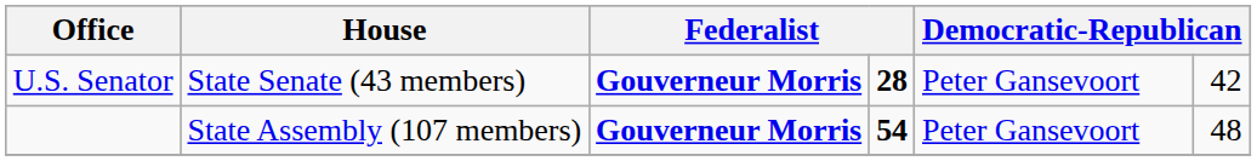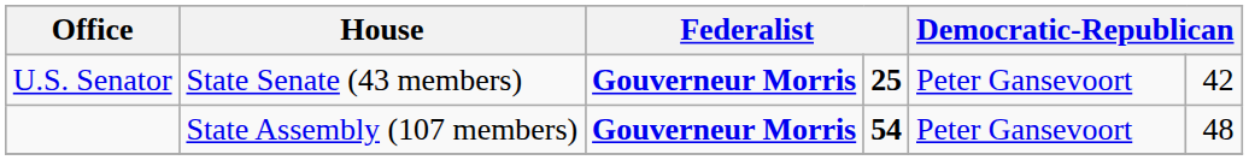U.S. Senator | column 4: 28 -> 25
